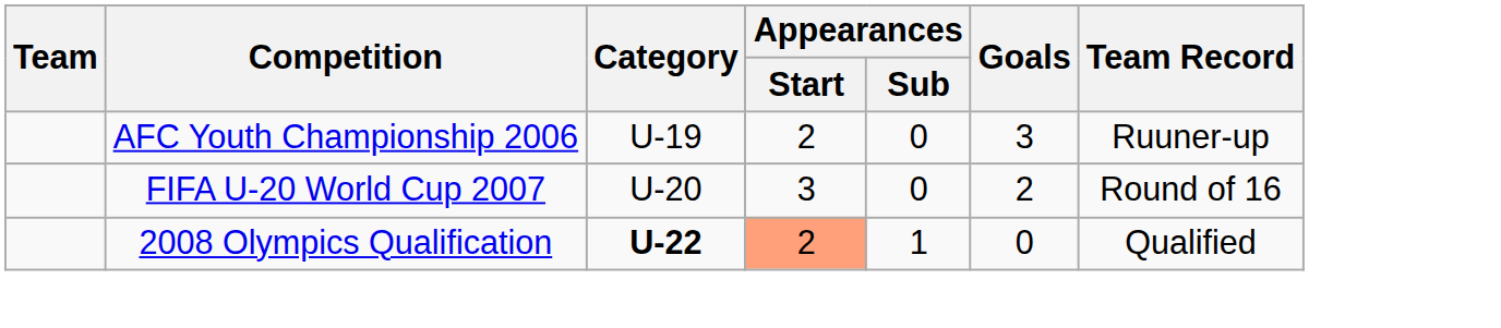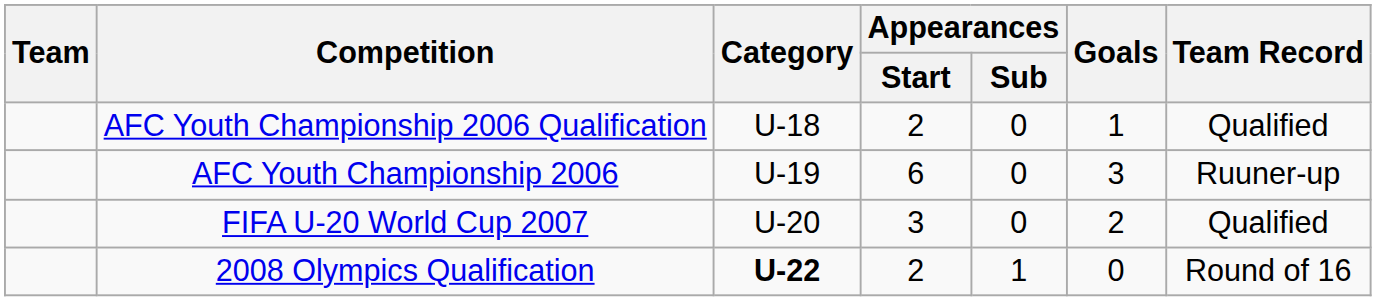+ row: AFC Youth Championship 2006 Qualification | U-18 | 2 | 0 | 1 | Qualified
AFC Youth Championship 2006 | Appearances / Start: 2 -> 6
FIFA U-20 World Cup 2007 | Team Record: Round of 16 -> Qualified
2008 Olympics Qualification | Appearances / Start: lightsalmon background -> no background
2008 Olympics Qualification | Team Record: Qualified -> Round of 16
